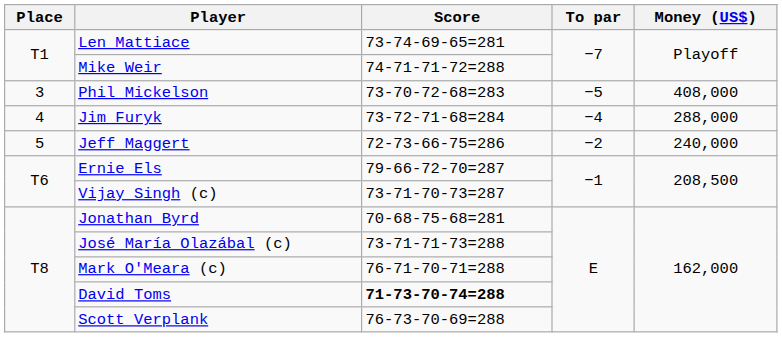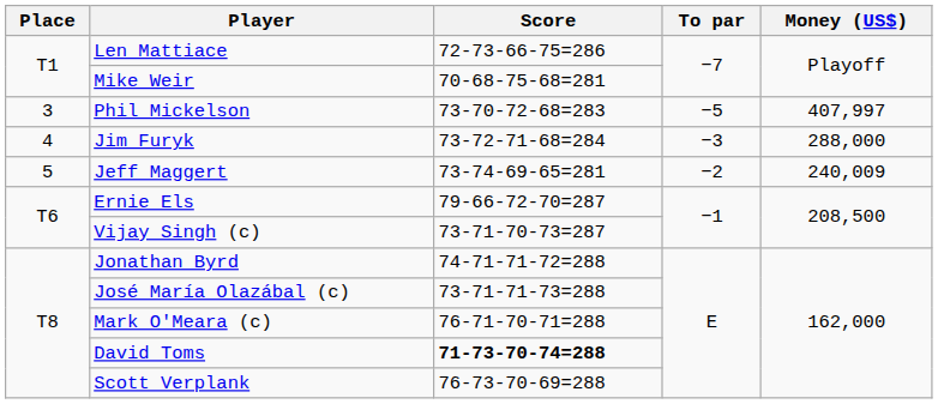Len Mattiace | Score: 73-74-69-65=281 -> 72-73-66-75=286
Mike Weir | Score: 74-71-71-72=288 -> 70-68-75-68=281
Phil Mickelson | Money (US$): 408,000 -> 407,997
Jim Furyk | To par: −4 -> −3
Jeff Maggert | Score: 72-73-66-75=286 -> 73-74-69-65=281
Jeff Maggert | Money (US$): 240,000 -> 240,009
Jonathan Byrd | Score: 70-68-75-68=281 -> 74-71-71-72=288
